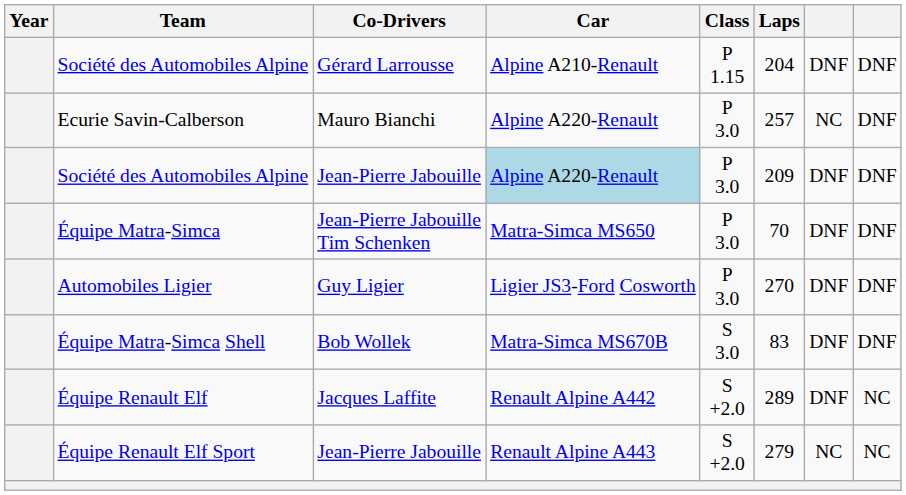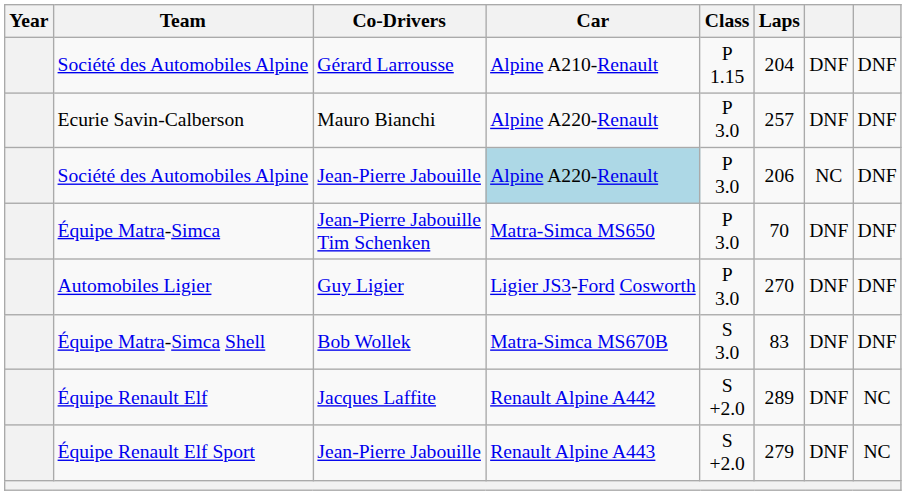Ecurie Savin-Calberson | column 7: NC -> DNF
Société des Automobiles Alpine / Jean-Pierre Jabouille | Laps: 209 -> 206
Société des Automobiles Alpine / Jean-Pierre Jabouille | column 7: DNF -> NC
Équipe Renault Elf Sport | column 7: NC -> DNF
